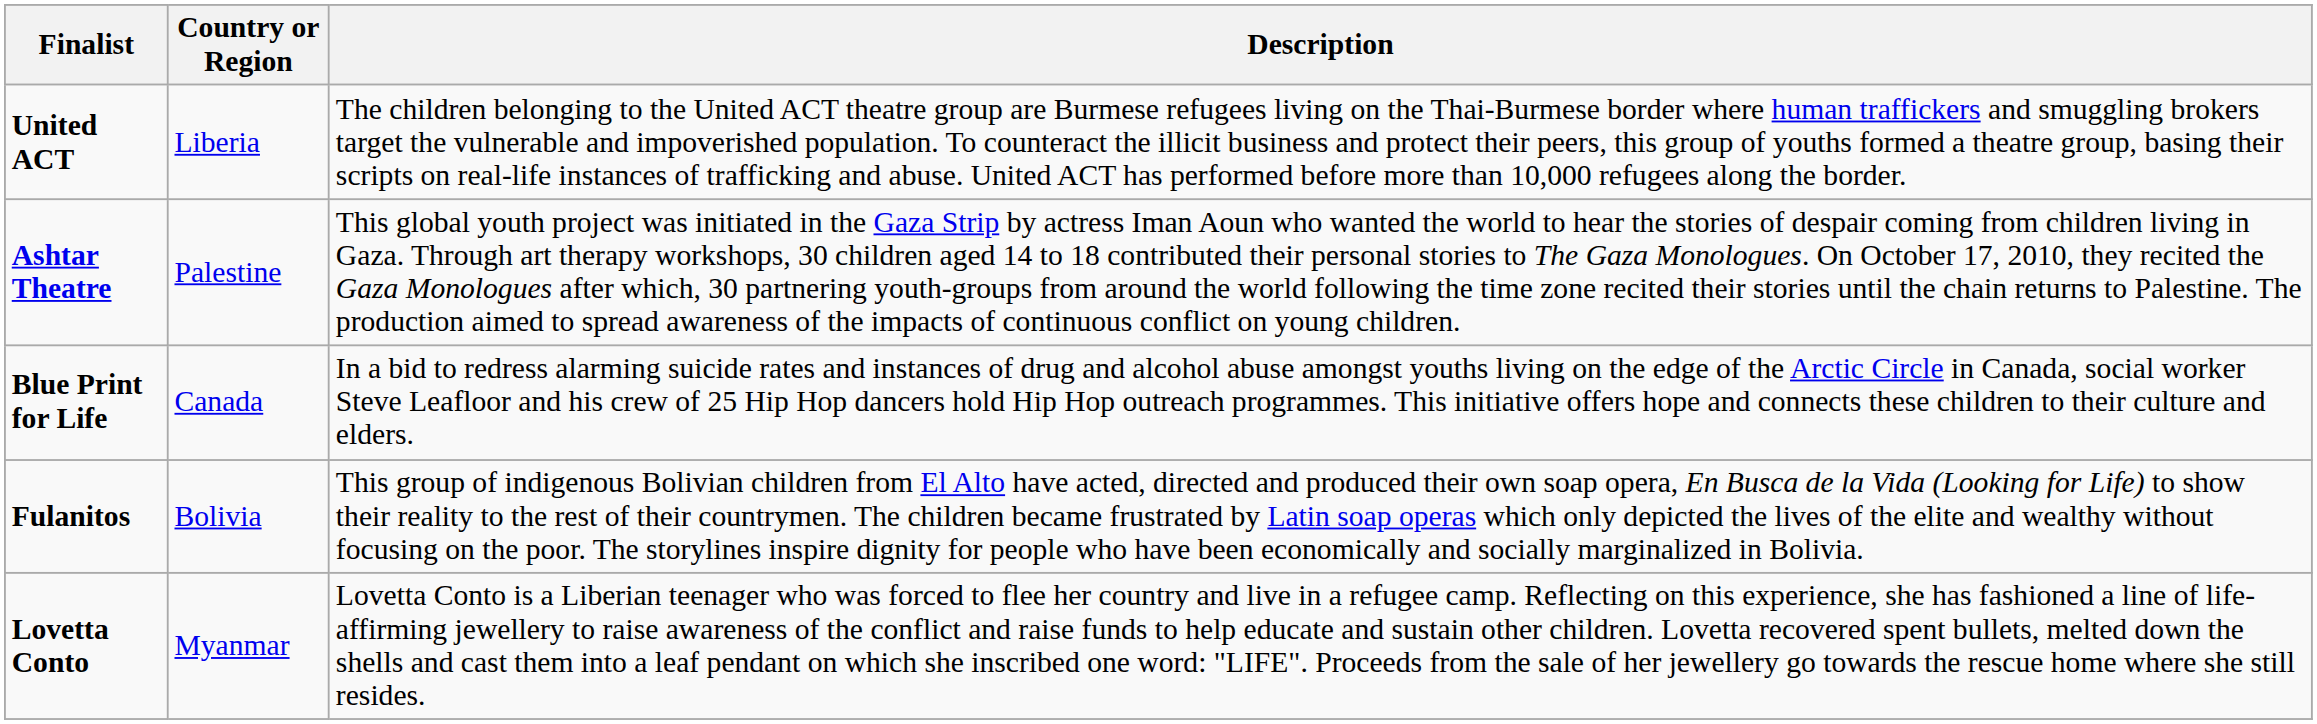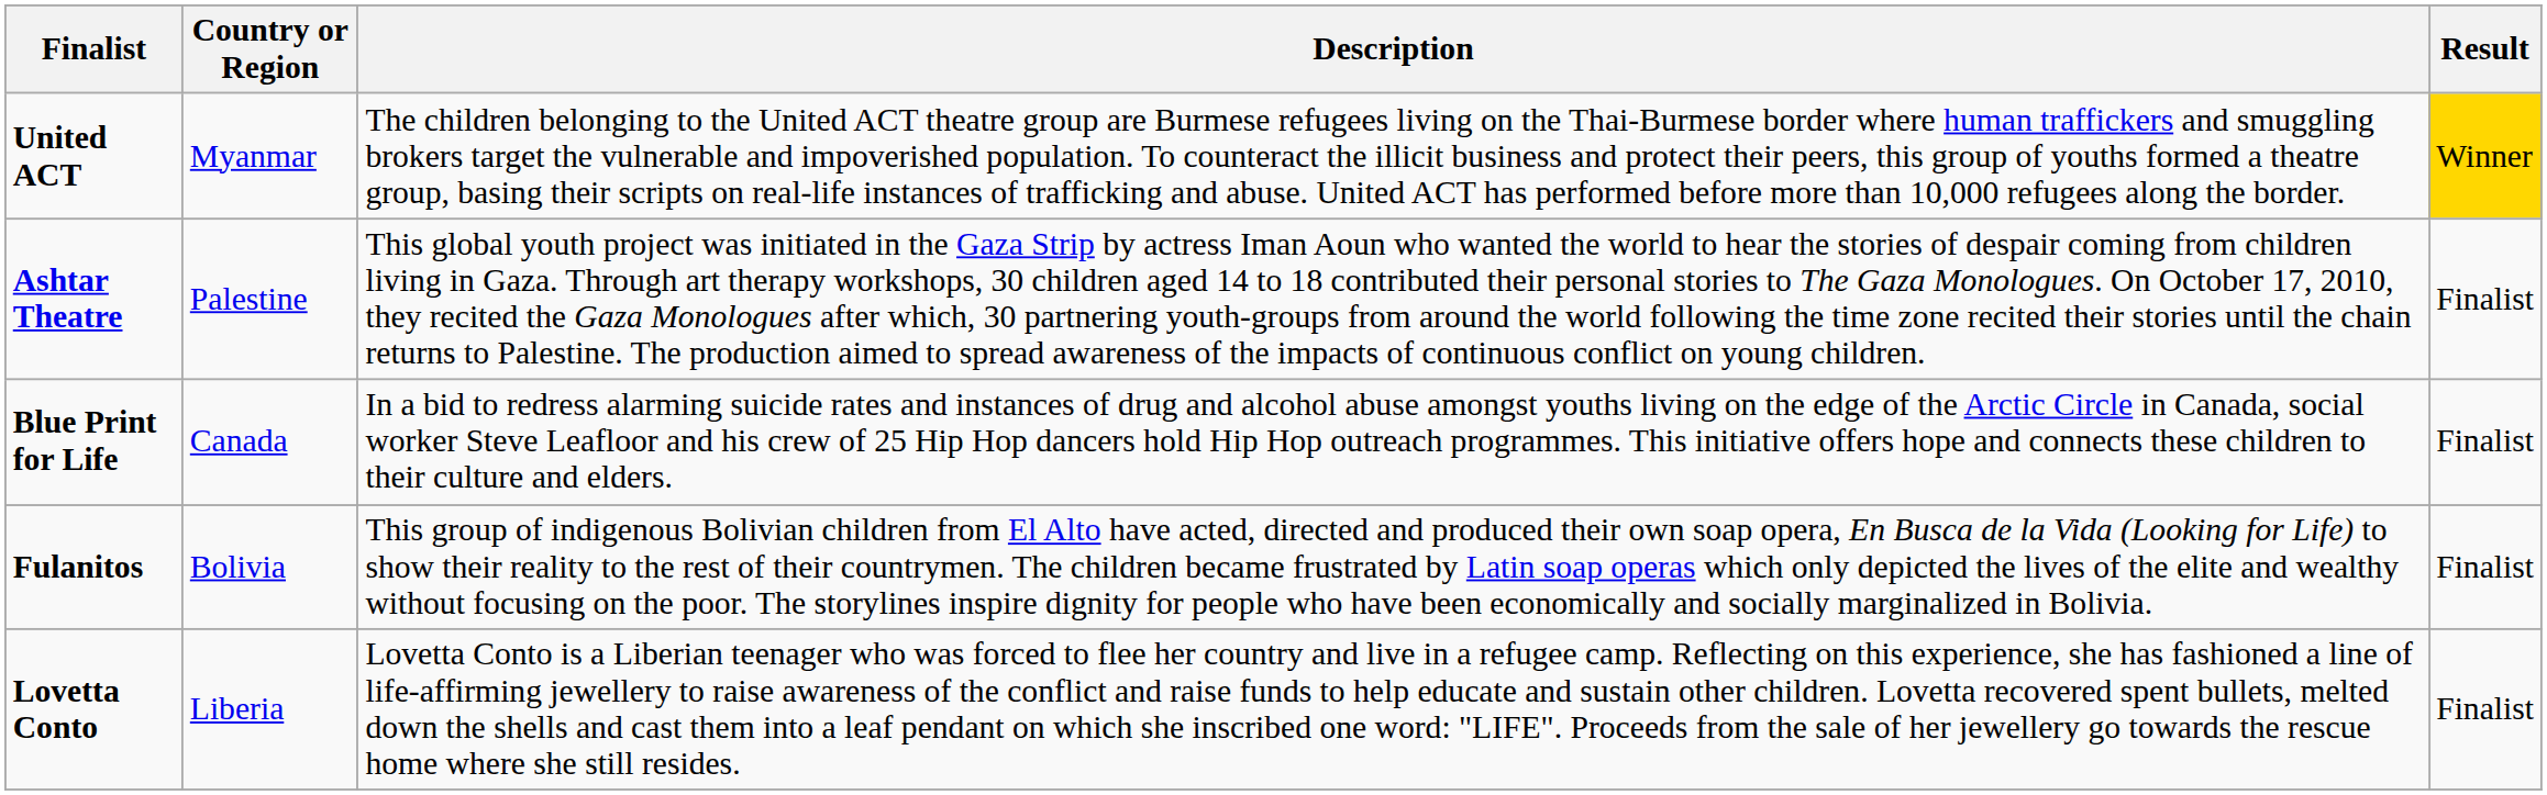+ column: Result | Winner | Finalist | Finalist | Finalist | Finalist
United ACT | Country or Region: Liberia -> Myanmar
Lovetta Conto | Country or Region: Myanmar -> Liberia
